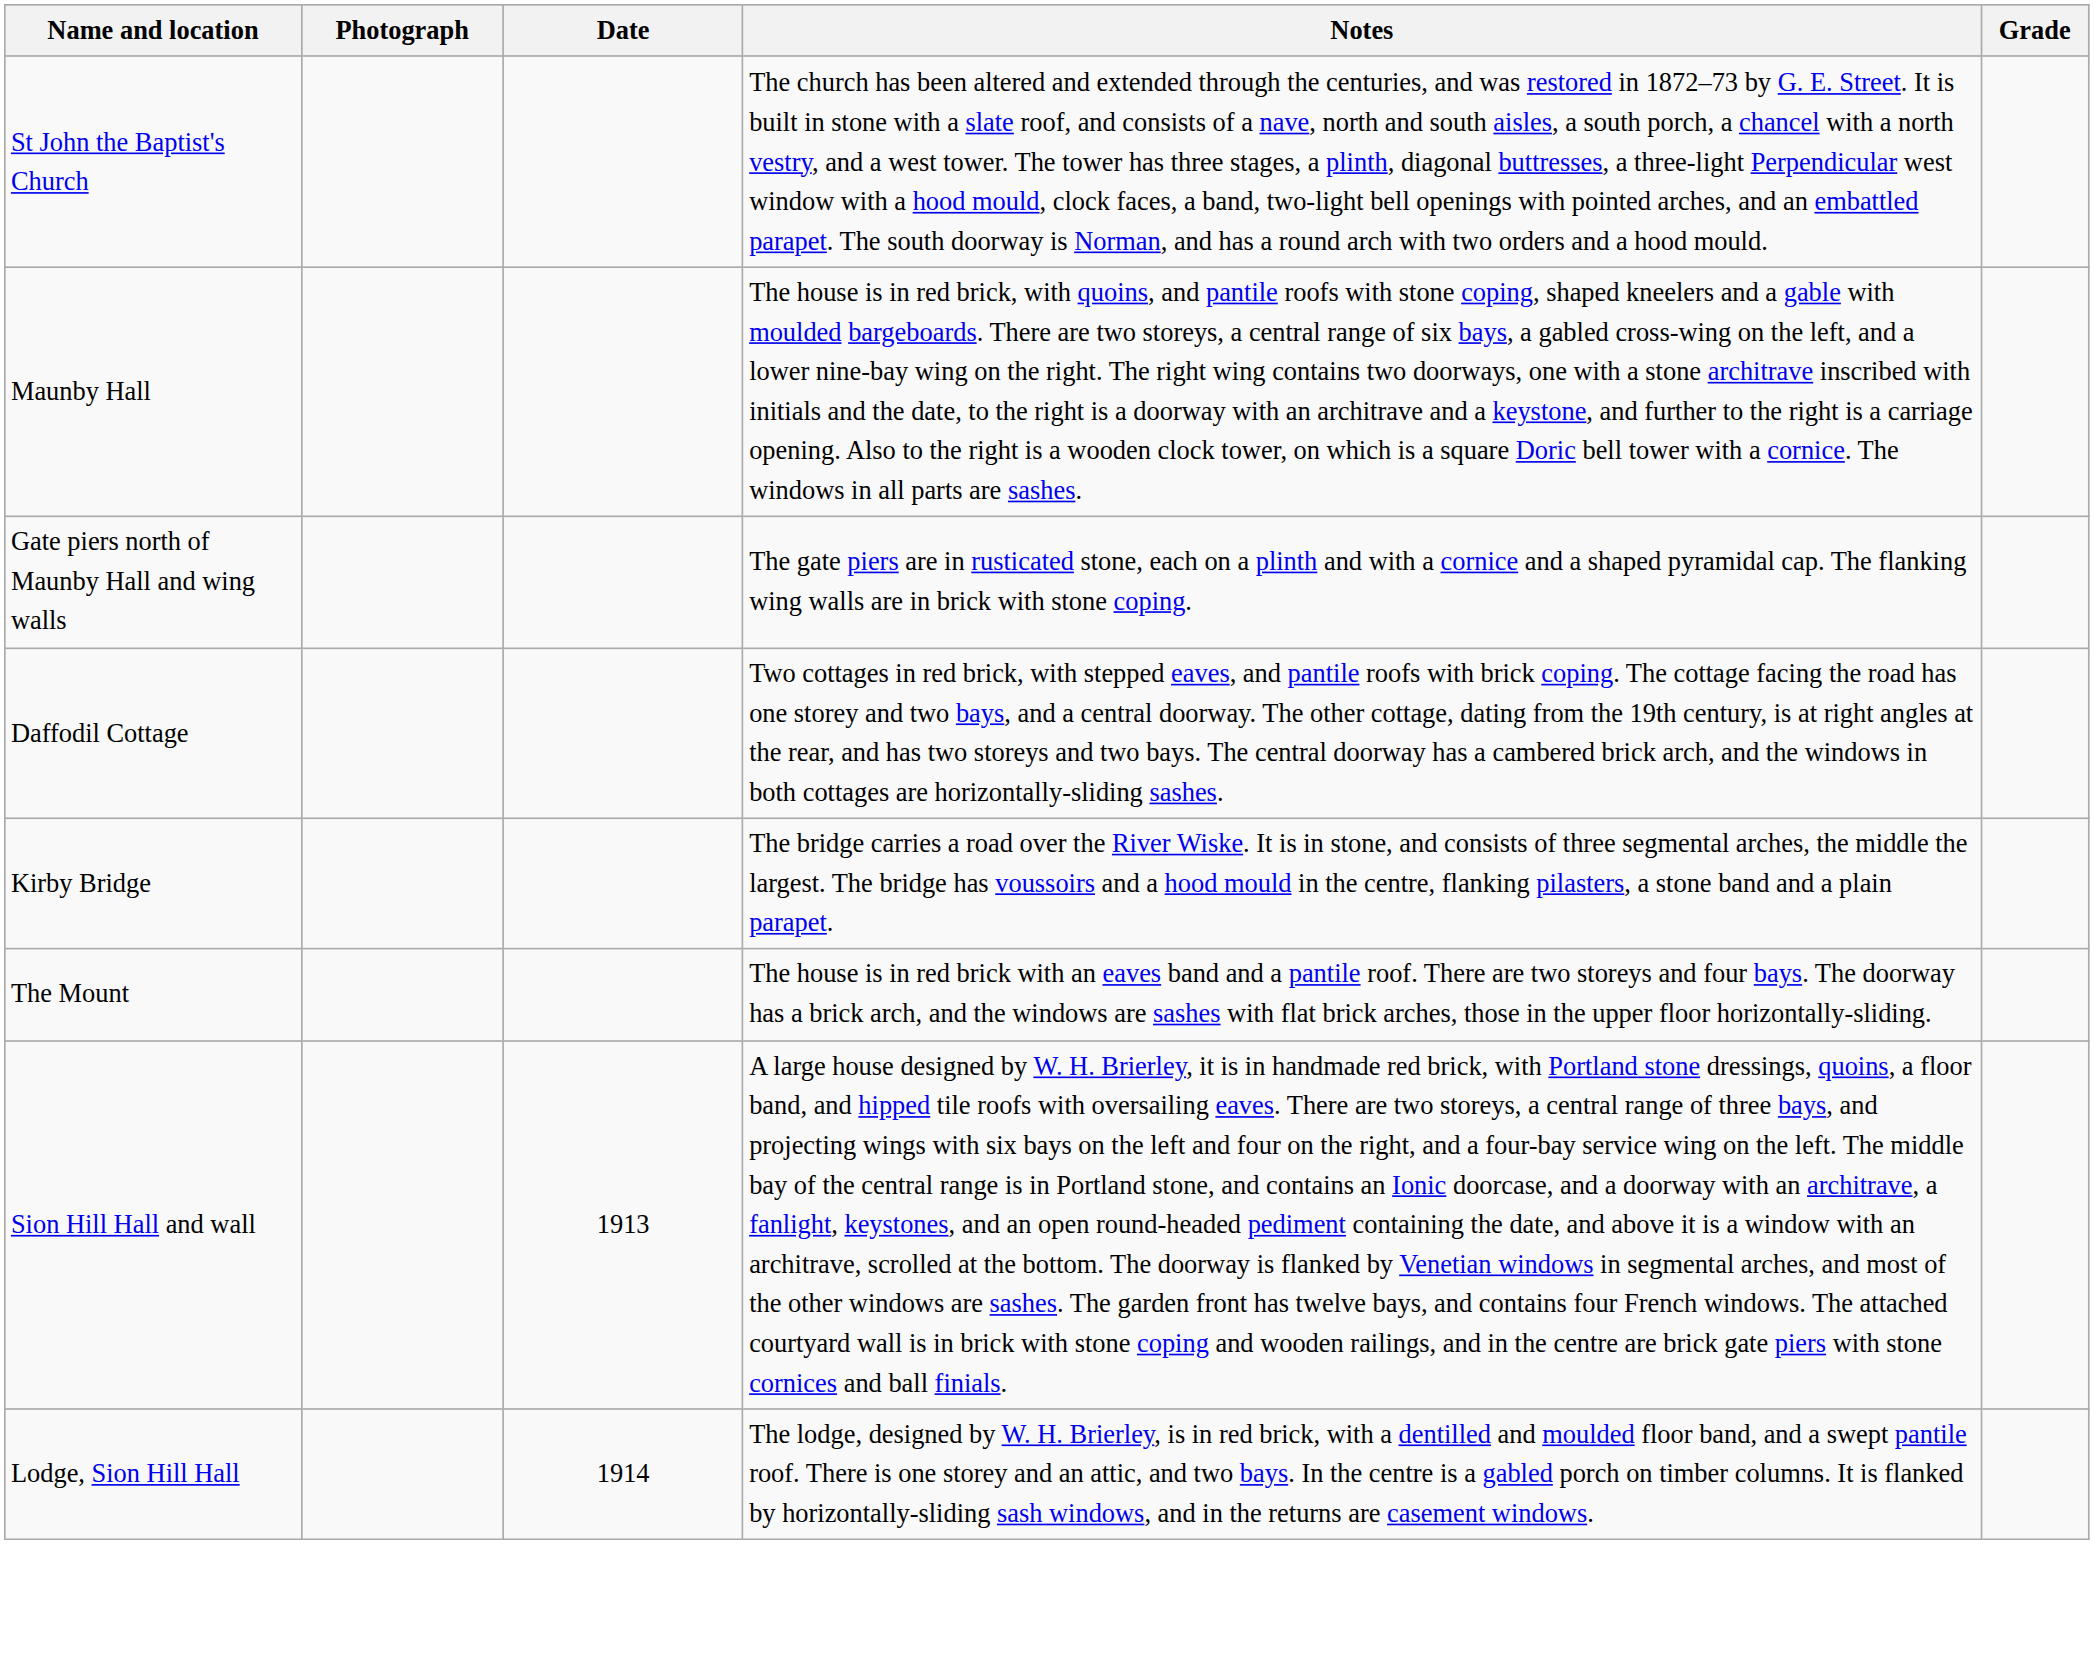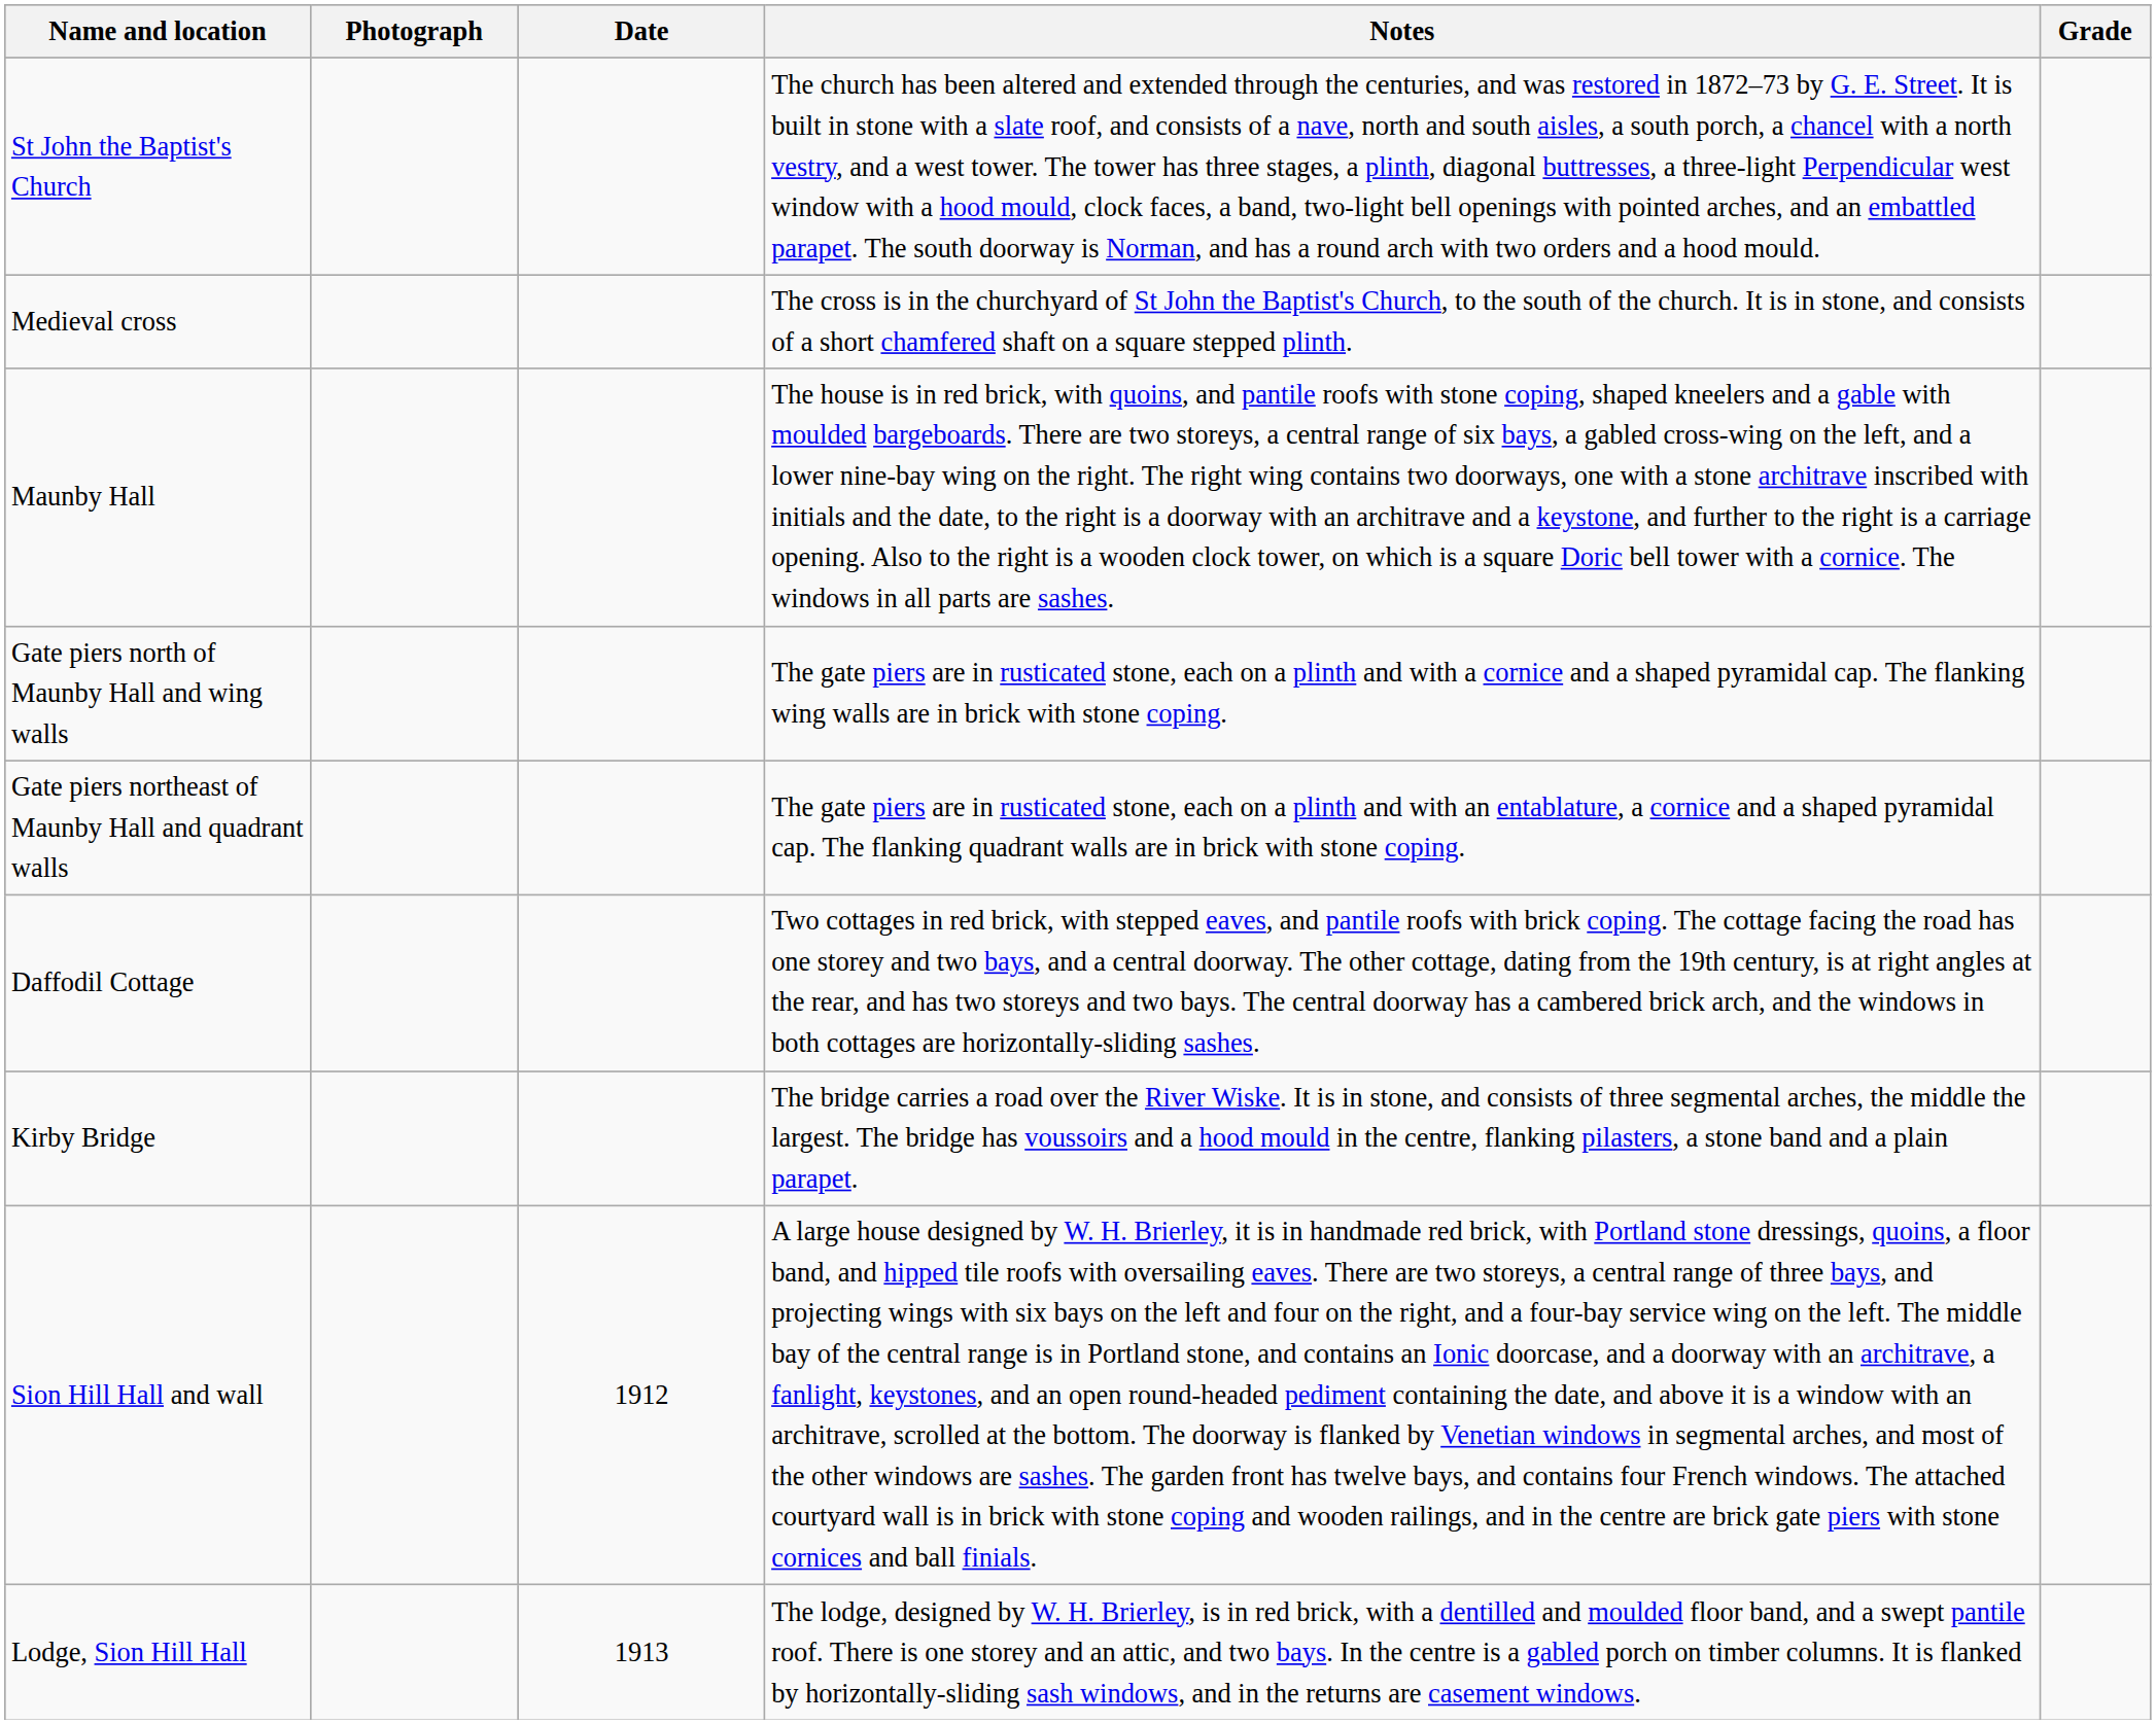+ row: Medieval cross | The cross is in the churchyard of St John the Baptist's Church, to the south of the church. It is in stone, and consists of a short chamfered shaft on a square stepped plinth.
+ row: Gate piers northeast of Maunby Hall and quadrant walls | The gate piers are in rusticated stone, each on a plinth and with an entablature, a cornice and a shaped pyramidal cap. The flanking quadrant walls are in brick with stone coping.
- row: The Mount | The house is in red brick with an eaves band and a pantile roof. There are two storeys and four bays. The doorway has a brick arch, and the windows are sashes with flat brick arches, those in the upper floor horizontally-sliding.
Sion Hill Hall and wall | Date: 1913 -> 1912
Lodge, Sion Hill Hall | Date: 1914 -> 1913
